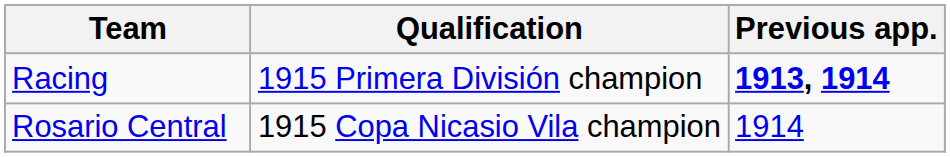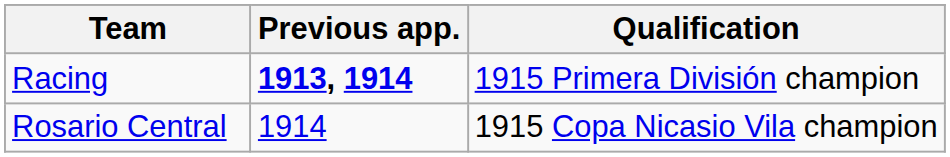columns swapped: Qualification <-> Previous app.
